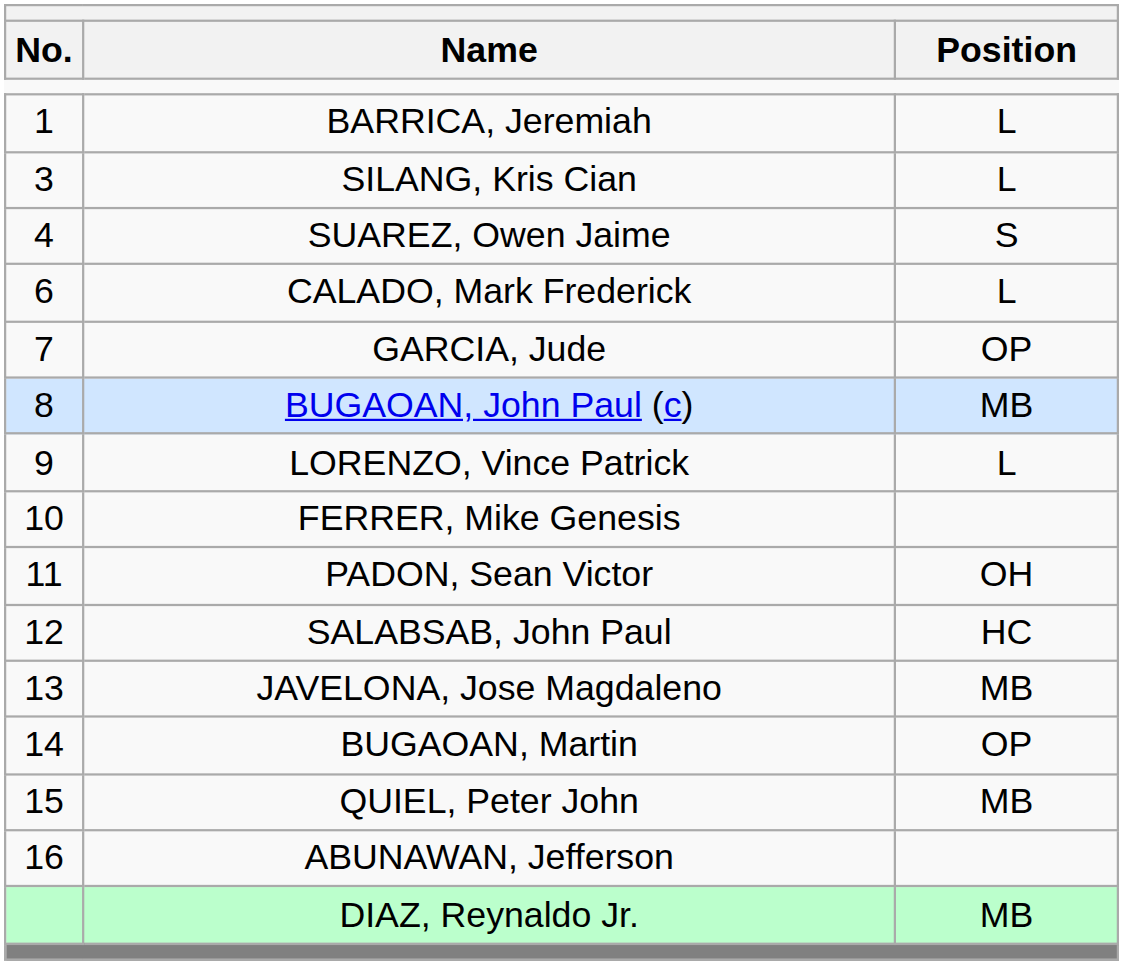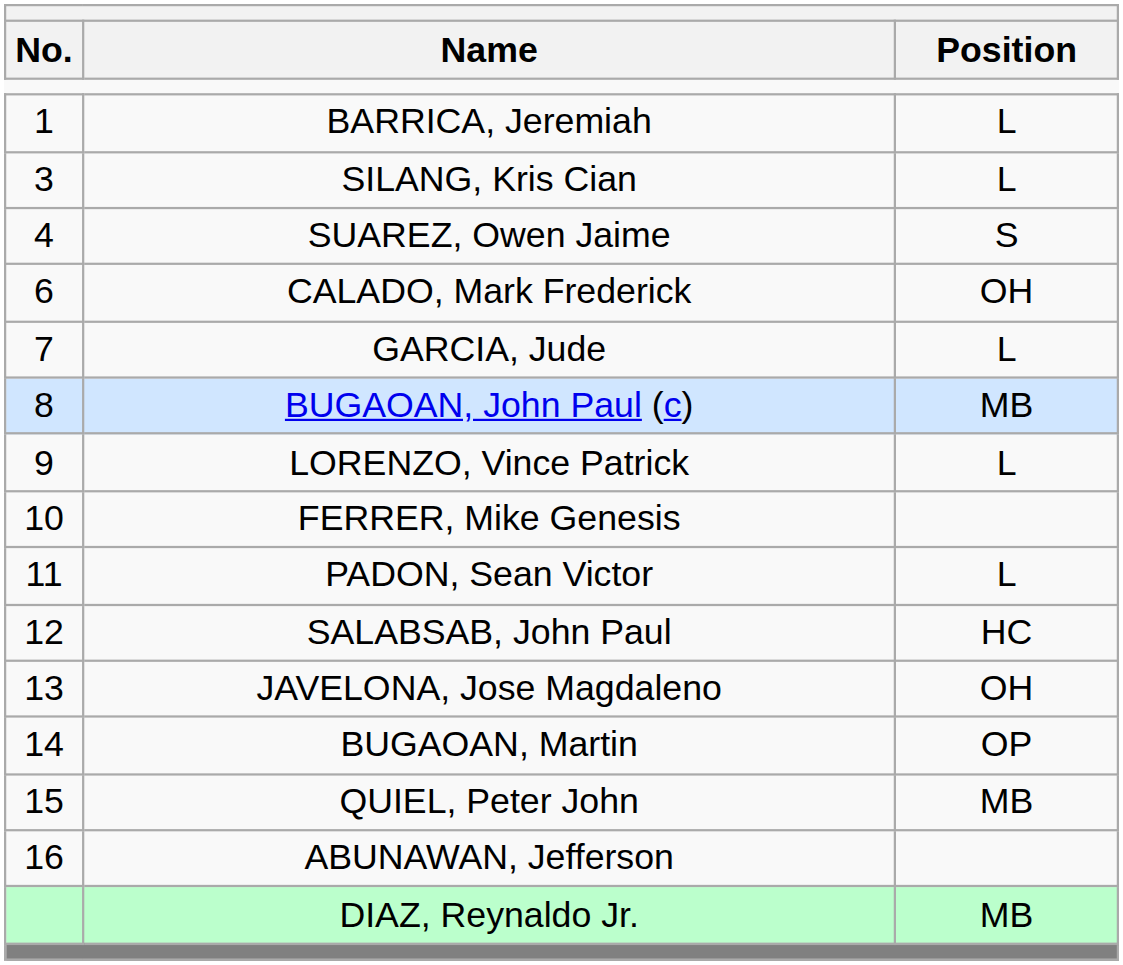CALADO, Mark Frederick | Position: L -> OH
GARCIA, Jude | Position: OP -> L
PADON, Sean Victor | Position: OH -> L
JAVELONA, Jose Magdaleno | Position: MB -> OH
